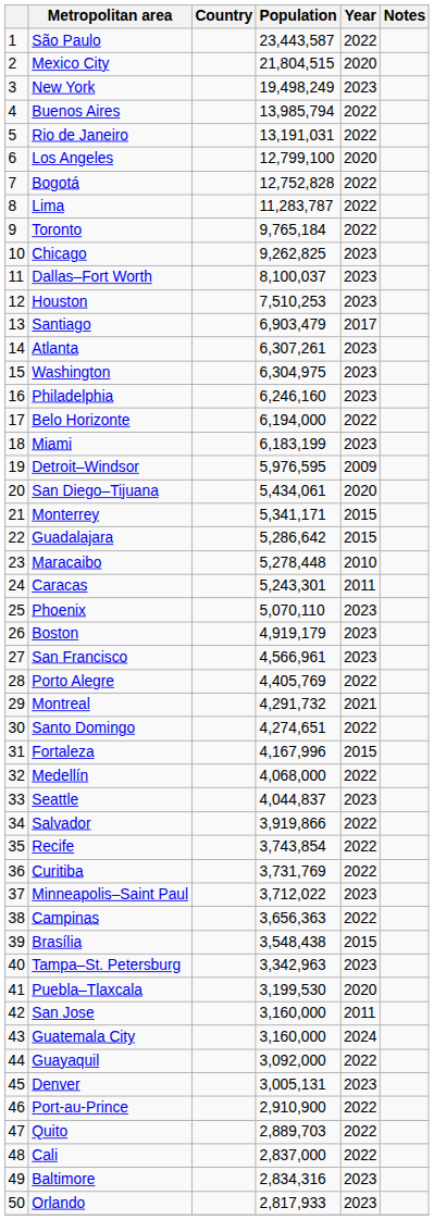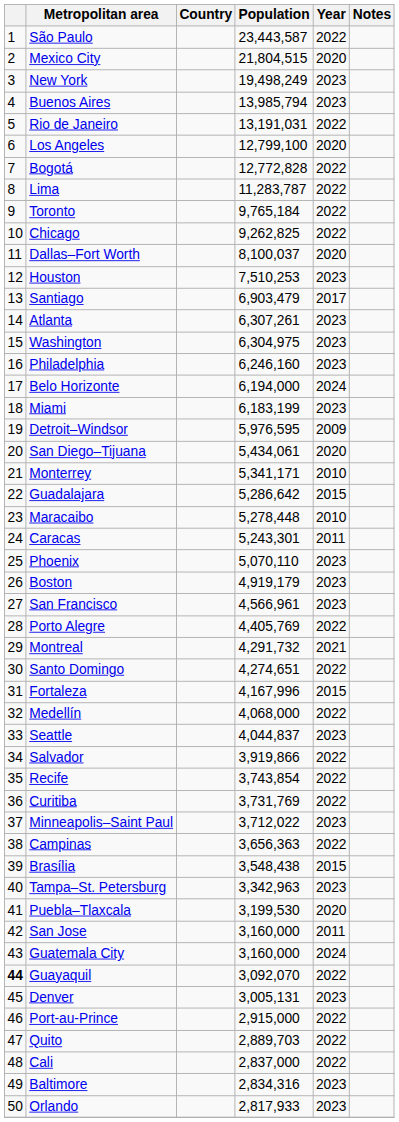Buenos Aires | Year: 2022 -> 2023
Bogotá | Population: 12,752,828 -> 12,772,828
Chicago | Year: 2023 -> 2022
Dallas–Fort Worth | Year: 2023 -> 2020
Belo Horizonte | Year: 2022 -> 2024
Monterrey | Year: 2015 -> 2010
Guayaquil | column 1: normal -> bold
Guayaquil | Population: 3,092,000 -> 3,092,070
Port-au-Prince | Population: 2,910,900 -> 2,915,000
